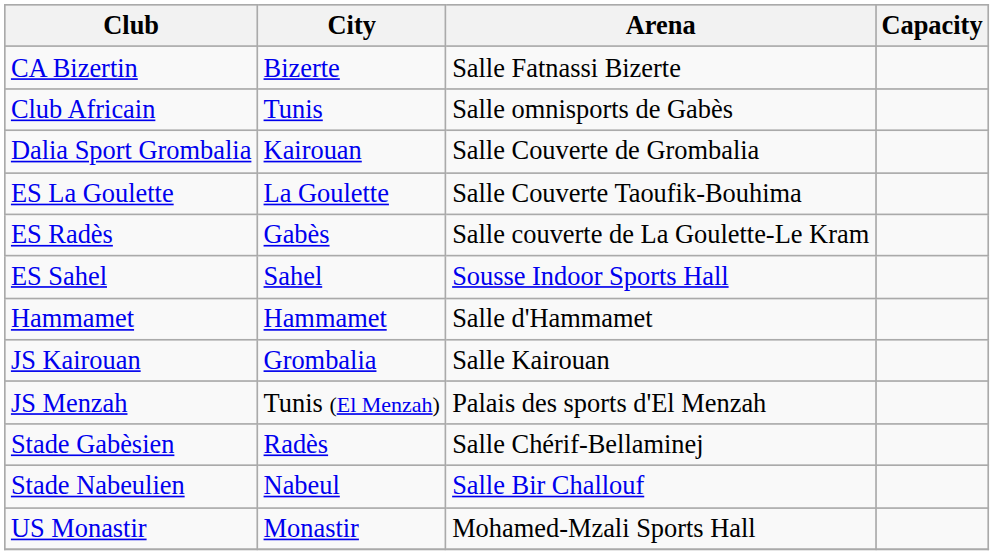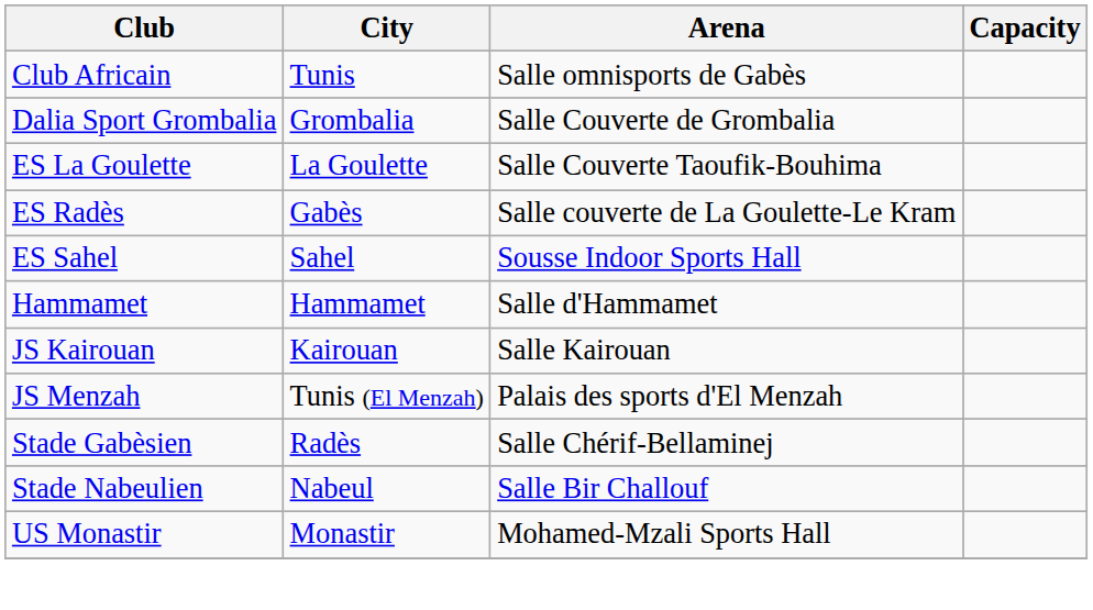- row: CA Bizertin | Bizerte | Salle Fatnassi Bizerte
Dalia Sport Grombalia | City: Kairouan -> Grombalia
JS Kairouan | City: Grombalia -> Kairouan
